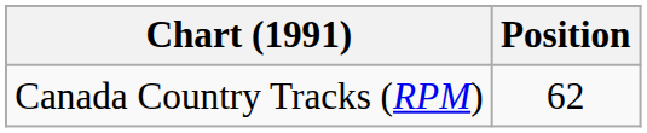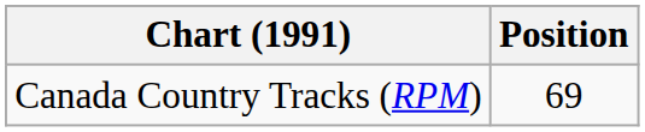Canada Country Tracks (RPM) | Position: 62 -> 69
